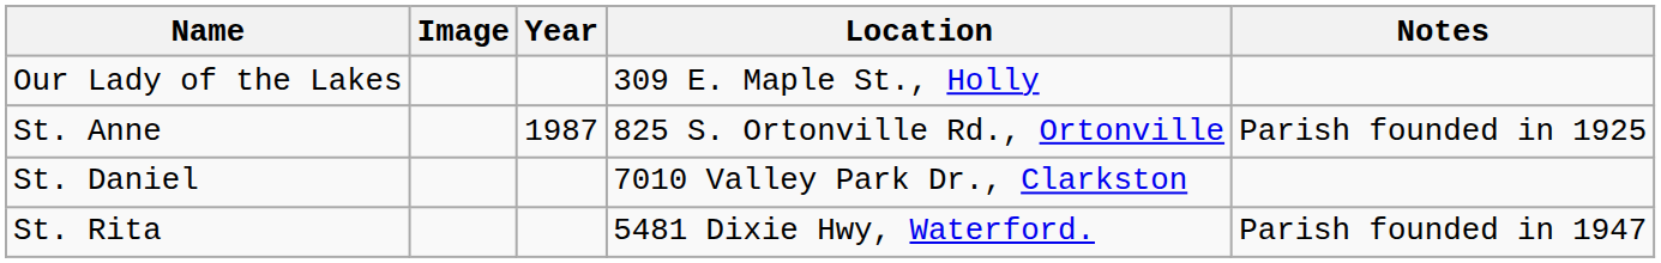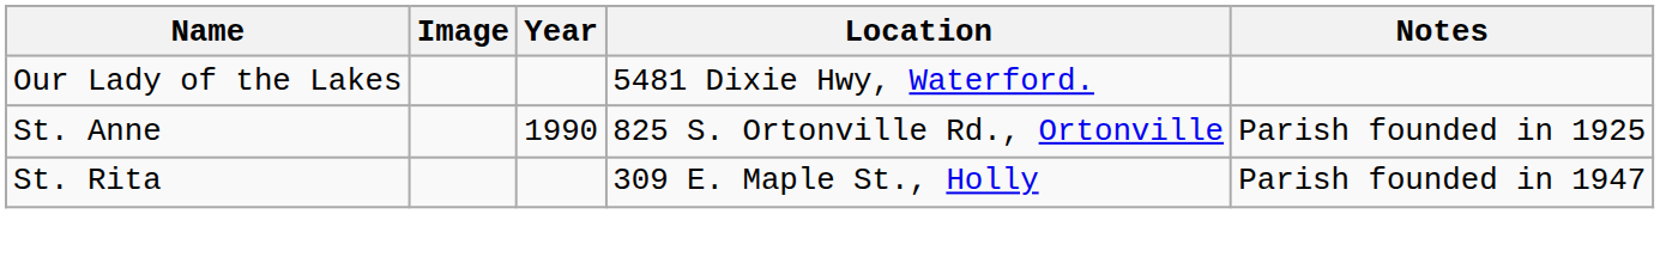Our Lady of the Lakes | Location: 309 E. Maple St., Holly -> 5481 Dixie Hwy, Waterford.
St. Anne | Year: 1987 -> 1990
- row: St. Daniel | 7010 Valley Park Dr., Clarkston
St. Rita | Location: 5481 Dixie Hwy, Waterford. -> 309 E. Maple St., Holly
